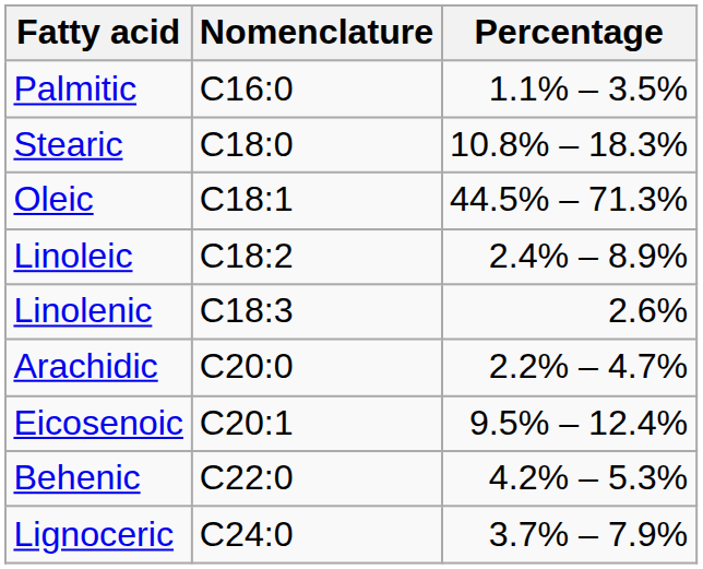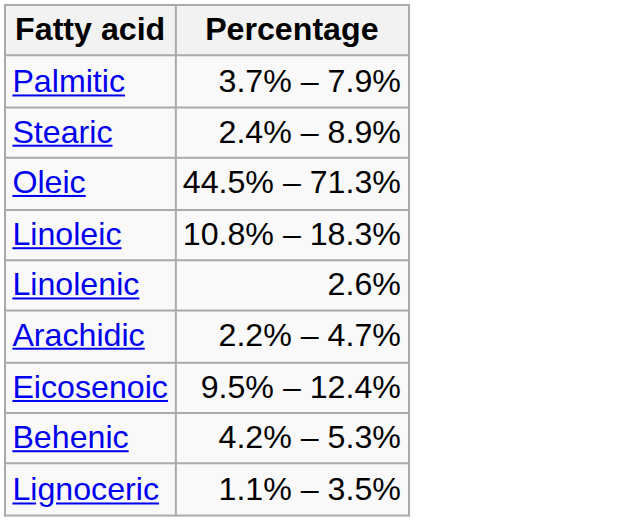- column: Nomenclature | C16:0 | C18:0 | C18:1 | C18:2 | C18:3 | C20:0 | C20:1 | C22:0 | C24:0
Palmitic | Percentage: 1.1% – 3.5% -> 3.7% – 7.9%
Stearic | Percentage: 10.8% – 18.3% -> 2.4% – 8.9%
Linoleic | Percentage: 2.4% – 8.9% -> 10.8% – 18.3%
Lignoceric | Percentage: 3.7% – 7.9% -> 1.1% – 3.5%
